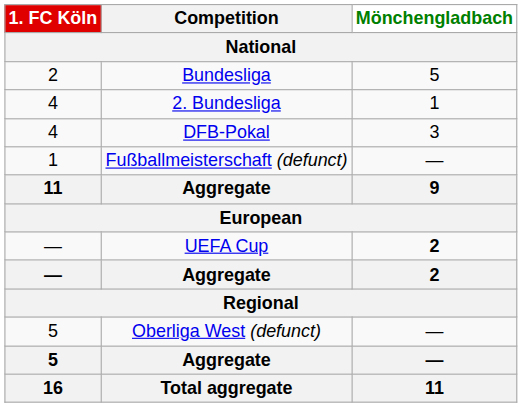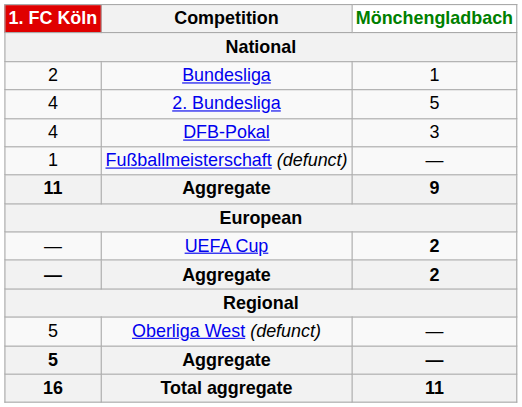Bundesliga | Mönchengladbach: 5 -> 1
2. Bundesliga | Mönchengladbach: 1 -> 5
